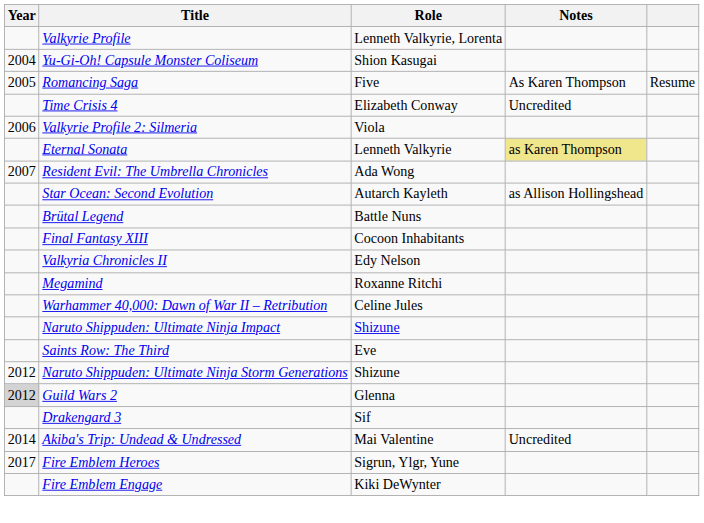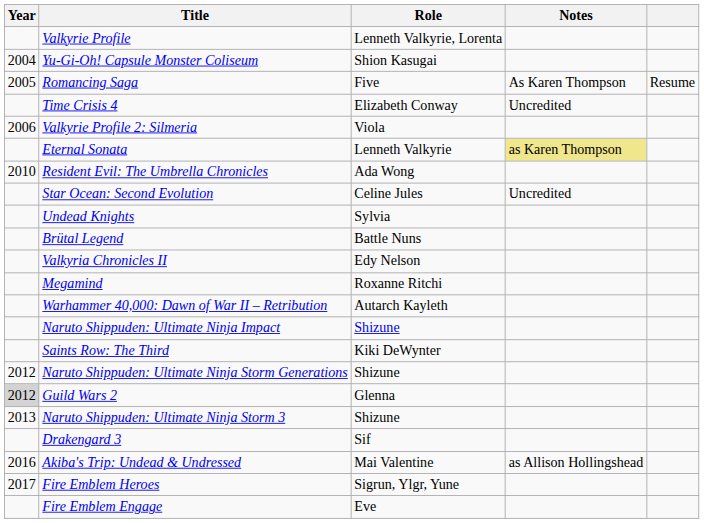Resident Evil: The Umbrella Chronicles | Year: 2007 -> 2010
Star Ocean: Second Evolution | Role: Autarch Kayleth -> Celine Jules
Star Ocean: Second Evolution | Notes: as Allison Hollingshead -> Uncredited
+ row: Undead Knights | Sylvia
- row: Final Fantasy XIII | Cocoon Inhabitants
Warhammer 40,000: Dawn of War II – Retribution | Role: Celine Jules -> Autarch Kayleth
Saints Row: The Third | Role: Eve -> Kiki DeWynter
+ row: 2013 | Naruto Shippuden: Ultimate Ninja Storm 3 | Shizune
Akiba's Trip: Undead & Undressed | Year: 2014 -> 2016
Akiba's Trip: Undead & Undressed | Notes: Uncredited -> as Allison Hollingshead
Fire Emblem Engage | Role: Kiki DeWynter -> Eve
